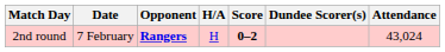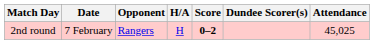2nd round | Opponent: bold -> normal
2nd round | Attendance: 43,024 -> 45,025
